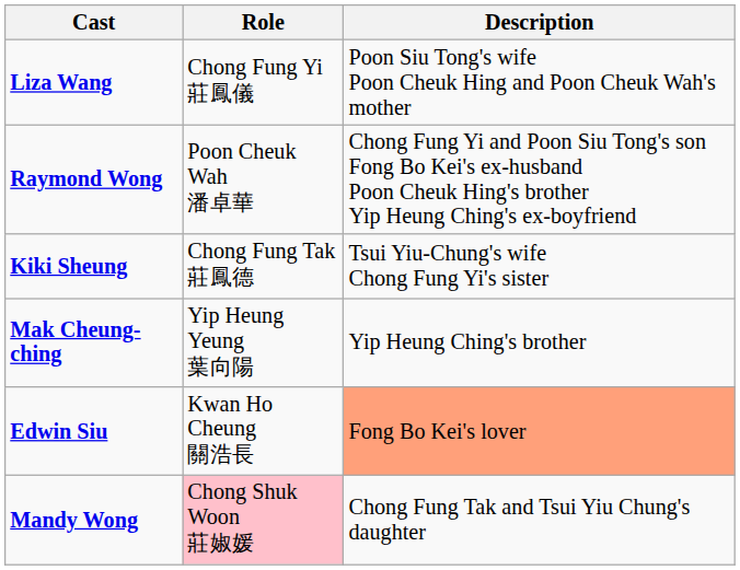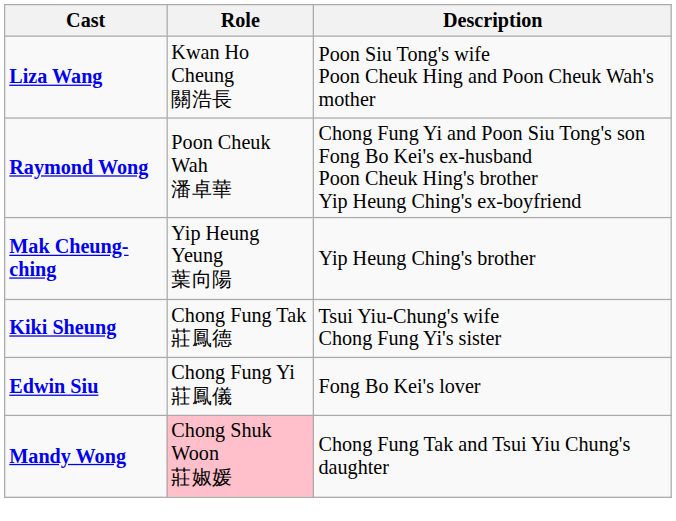Liza Wang | Role: Chong Fung Yi 莊鳳儀 -> Kwan Ho Cheung 關浩長
rows swapped: Mak Cheung-ching <-> Kiki Sheung
Edwin Siu | Role: Kwan Ho Cheung 關浩長 -> Chong Fung Yi 莊鳳儀
Edwin Siu | Description: lightsalmon background -> no background
